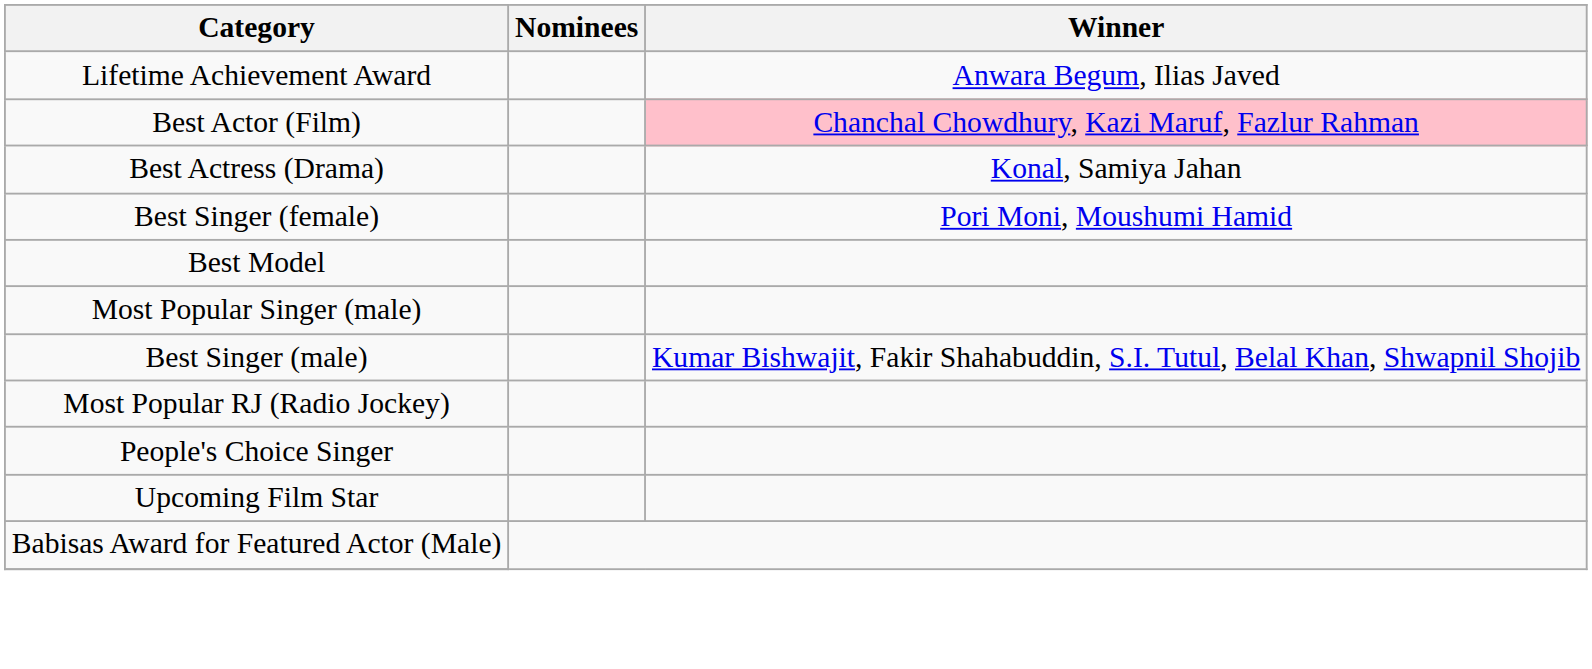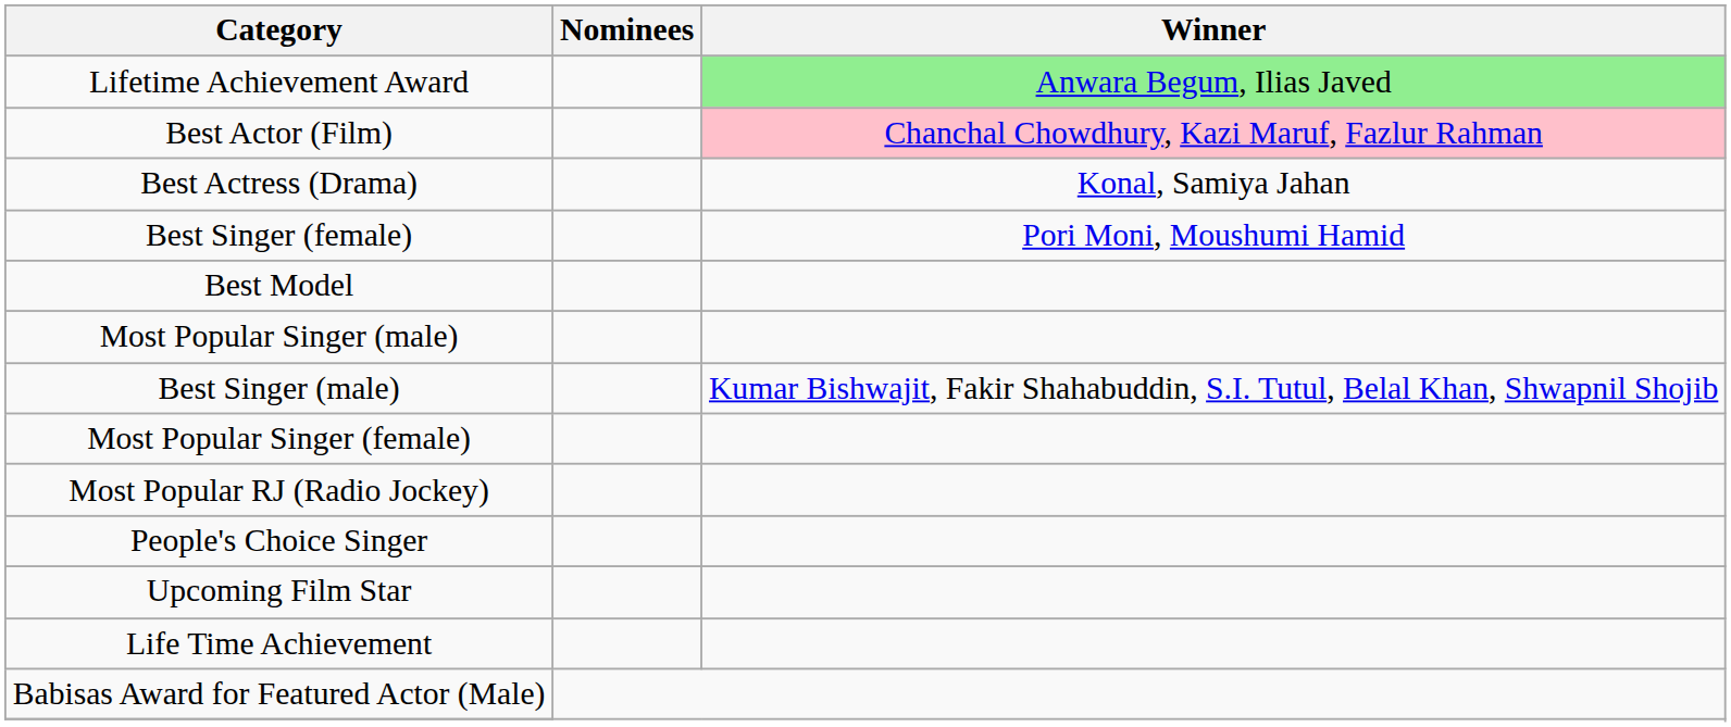Lifetime Achievement Award | Winner: no background -> lightgreen background
+ row: Most Popular Singer (female)
+ row: Life Time Achievement
